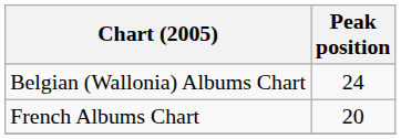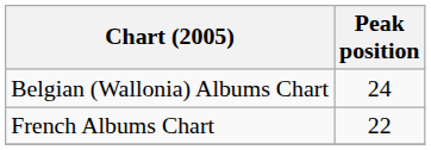French Albums Chart | Peak position: 20 -> 22
